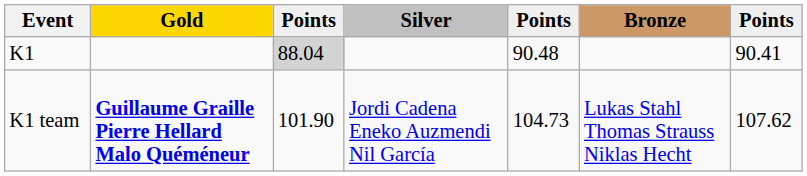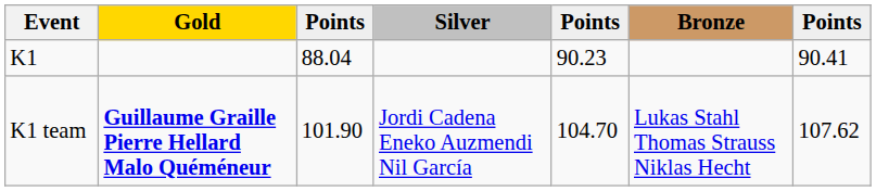K1 | column 3: lightgrey background -> no background
K1 | column 5: 90.48 -> 90.23
K1 team | column 5: 104.73 -> 104.70
